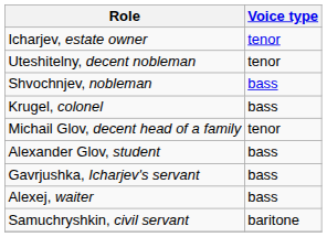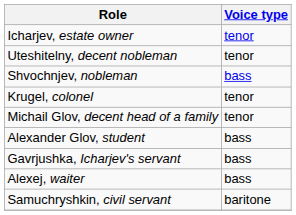Krugel, colonel | Voice type: bass -> tenor
